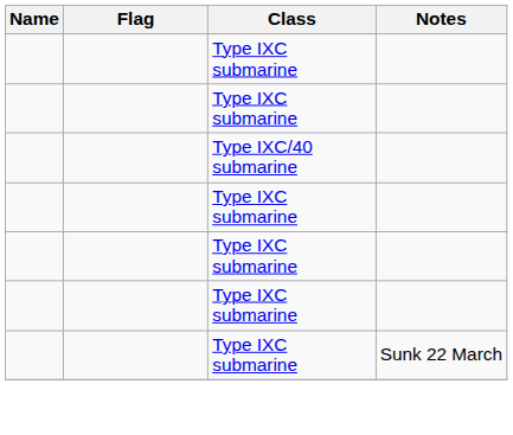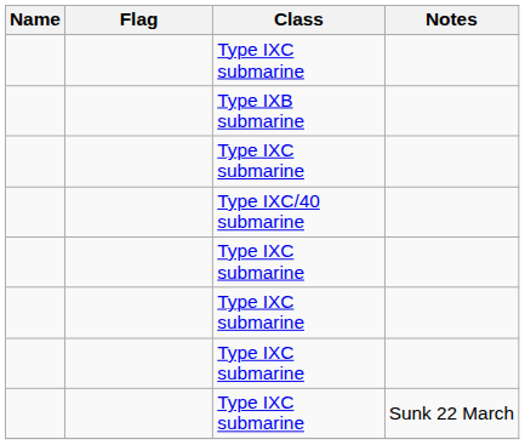+ row: Type IXB submarine
